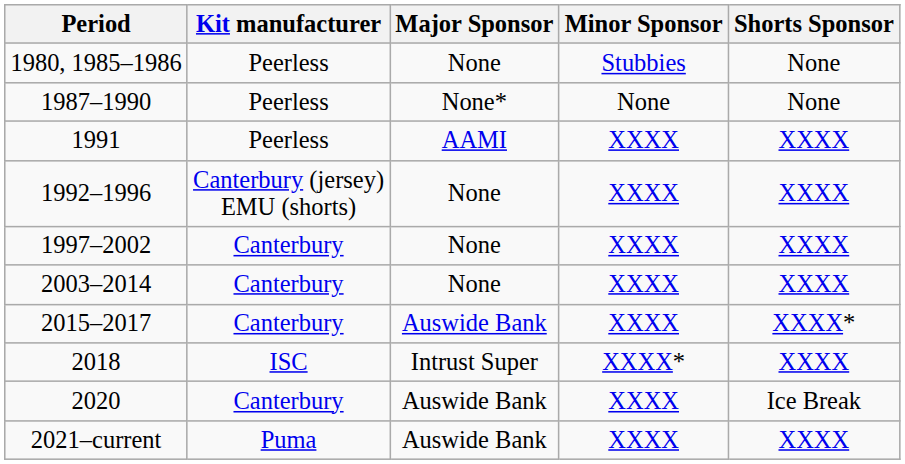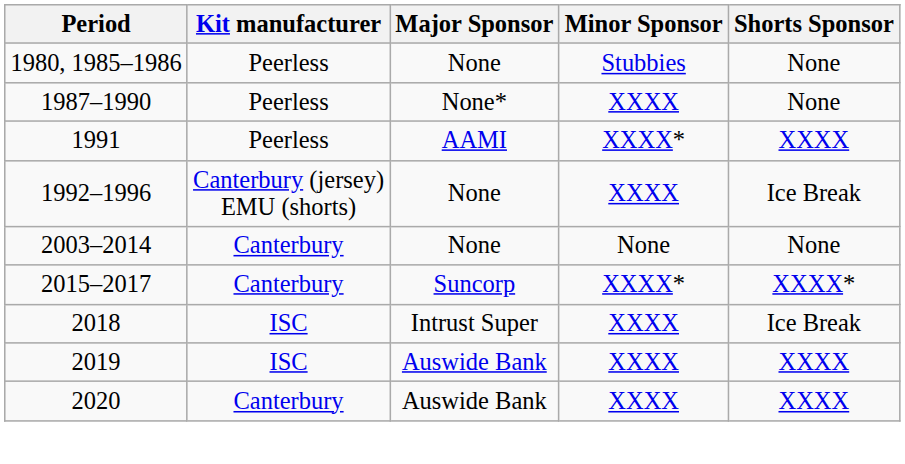1987–1990 | Minor Sponsor: None -> XXXX
1991 | Minor Sponsor: XXXX -> XXXX*
1992–1996 | Shorts Sponsor: XXXX -> Ice Break
- row: 1997–2002 | Canterbury | None | XXXX | XXXX
2003–2014 | Minor Sponsor: XXXX -> None
2003–2014 | Shorts Sponsor: XXXX -> None
2015–2017 | Major Sponsor: Auswide Bank -> Suncorp
2015–2017 | Minor Sponsor: XXXX -> XXXX*
2018 | Minor Sponsor: XXXX* -> XXXX
2018 | Shorts Sponsor: XXXX -> Ice Break
+ row: 2019 | ISC | Auswide Bank | XXXX | XXXX
2020 | Shorts Sponsor: Ice Break -> XXXX
- row: 2021–current | Puma | Auswide Bank | XXXX | XXXX
